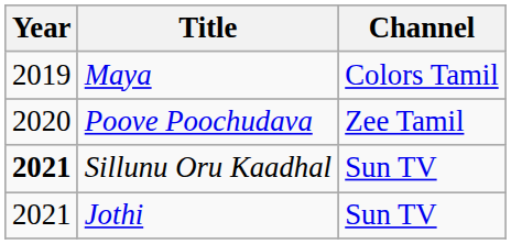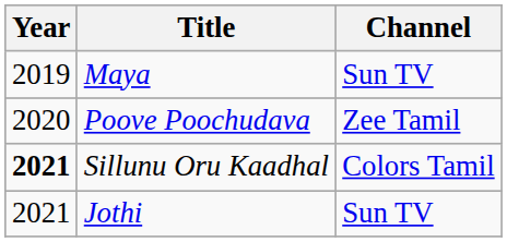Maya | Channel: Colors Tamil -> Sun TV
Sillunu Oru Kaadhal | Channel: Sun TV -> Colors Tamil
